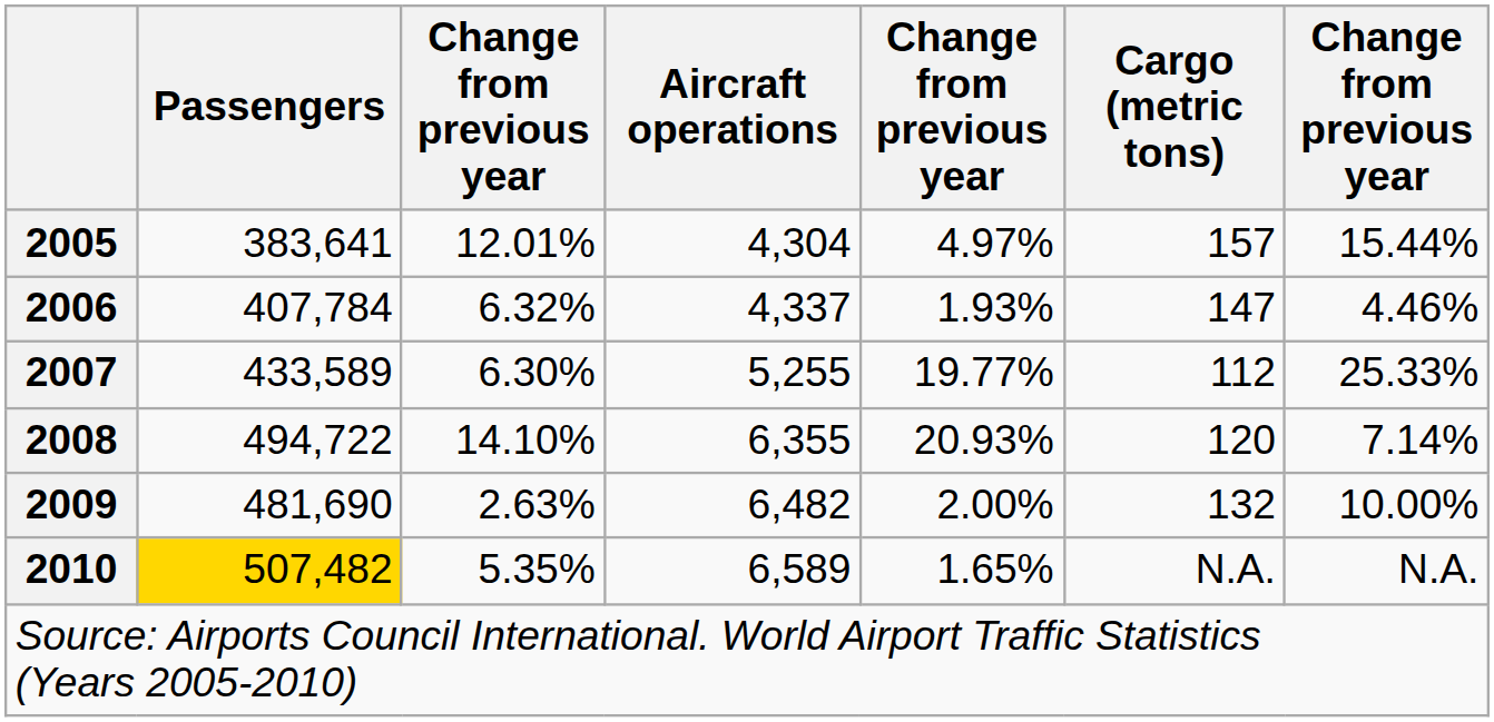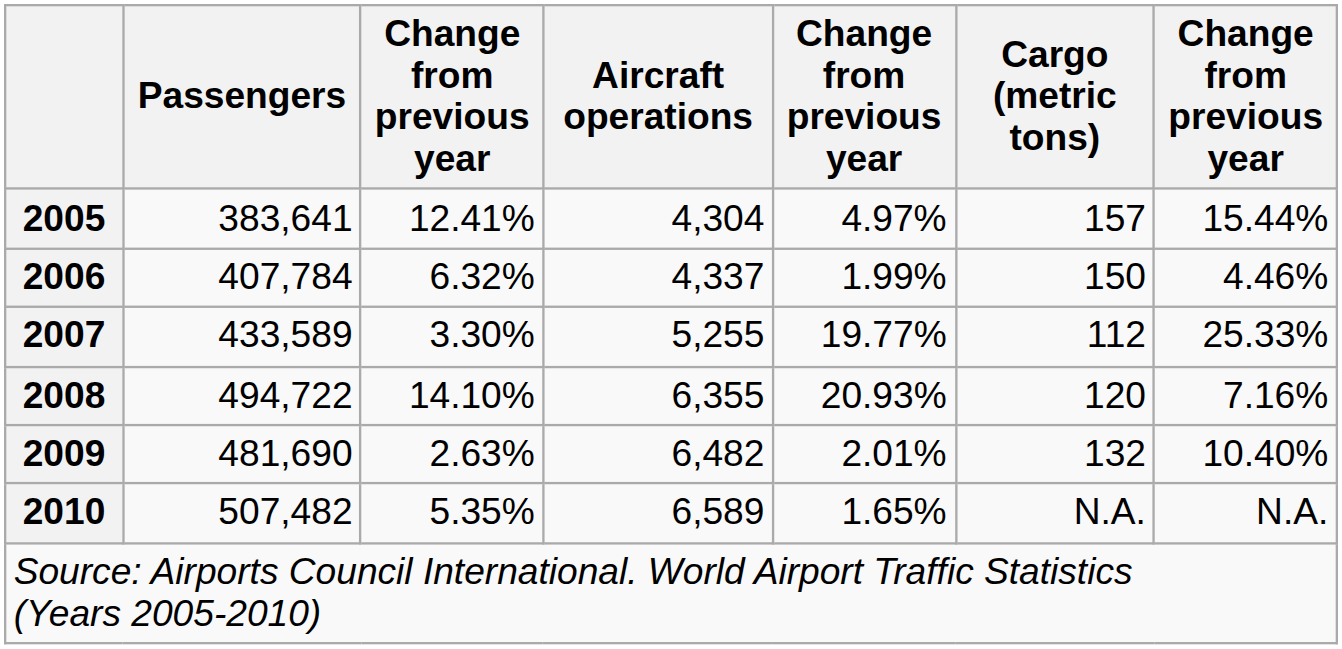2005 | column 3: 12.01% -> 12.41%
2006 | column 5: 1.93% -> 1.99%
2006 | Cargo (metric tons): 147 -> 150
2007 | column 3: 6.30% -> 3.30%
2008 | column 7: 7.14% -> 7.16%
2009 | column 5: 2.00% -> 2.01%
2009 | column 7: 10.00% -> 10.40%
2010 | Passengers: gold background -> no background
